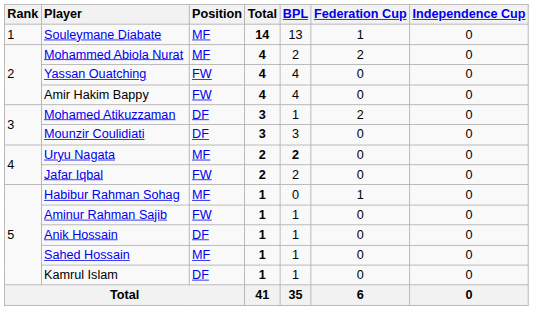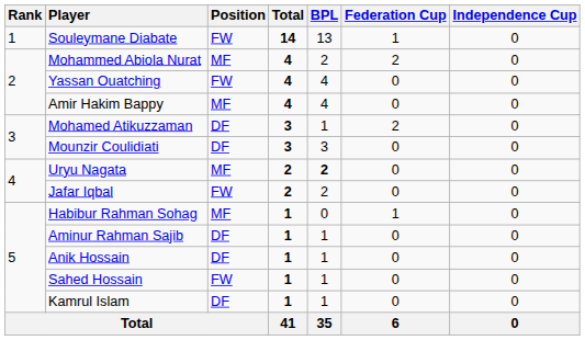Souleymane Diabate | Position: MF -> FW
Amir Hakim Bappy | Position: FW -> MF
Aminur Rahman Sajib | Position: FW -> DF
Sahed Hossain | Position: MF -> FW
